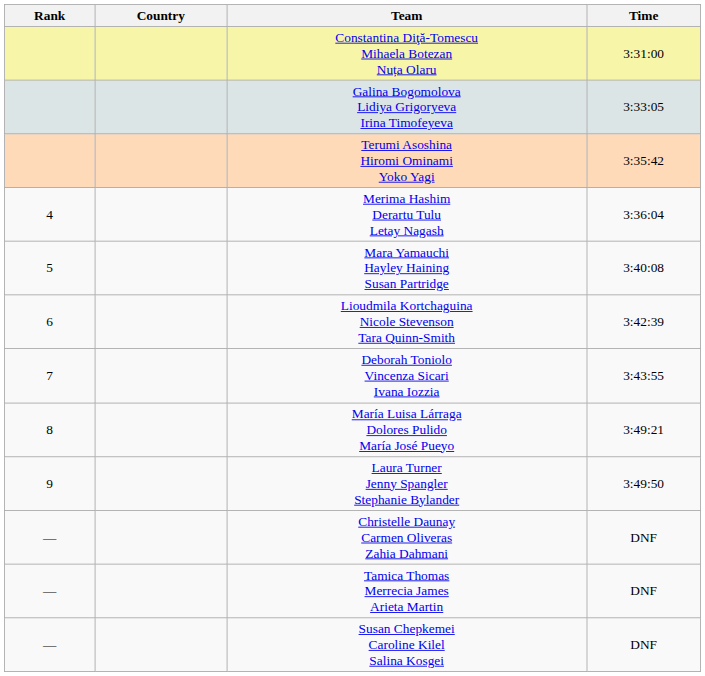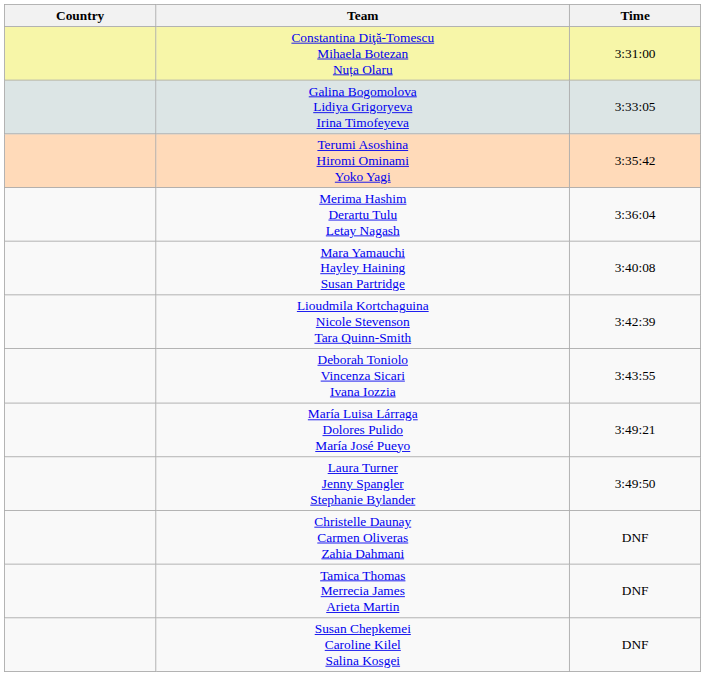- column: Rank | 4 | 5 | 6 | 7 | 8 | 9 | — | — | —
